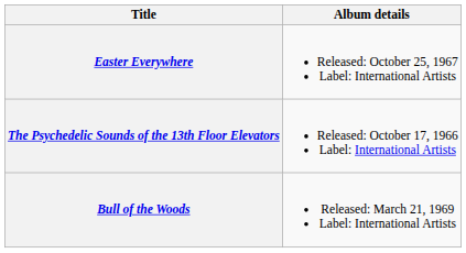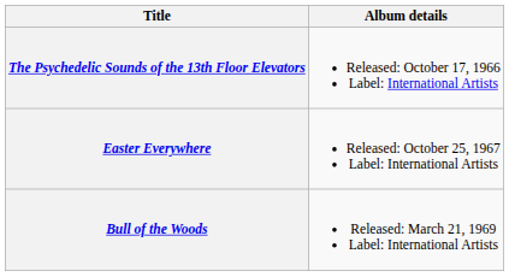rows swapped: The Psychedelic Sounds of the 13th Floor Elevators <-> Easter Everywhere
